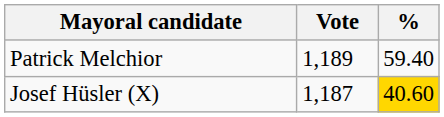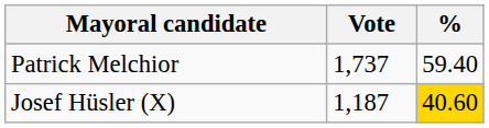Patrick Melchior | Vote: 1,189 -> 1,737
